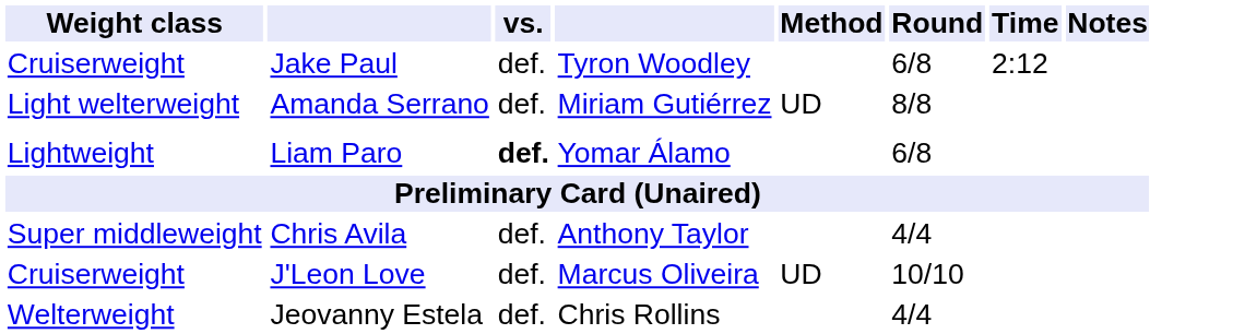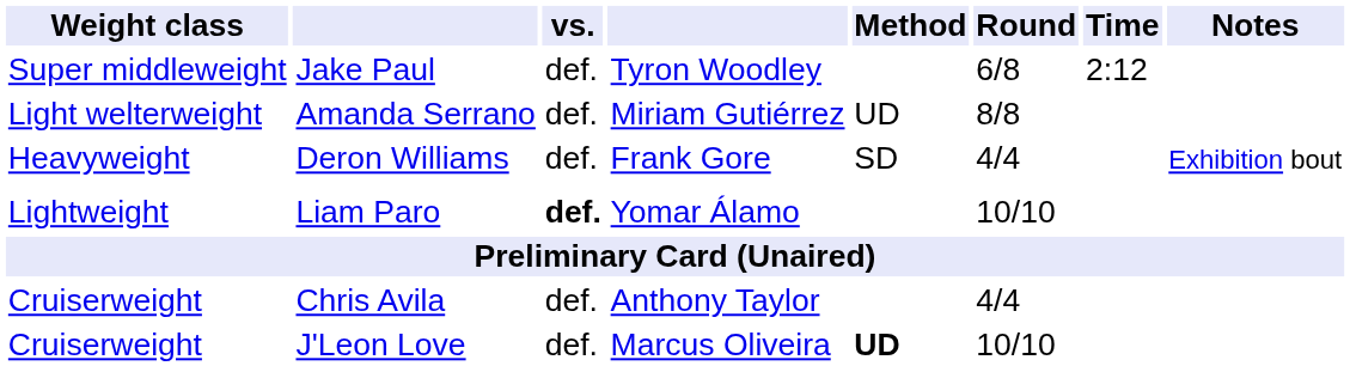Jake Paul | Weight class: Cruiserweight -> Super middleweight
+ row: Heavyweight | Deron Williams | def. | Frank Gore | SD | 4/4 | Exhibition bout
Liam Paro | Round: 6/8 -> 10/10
Chris Avila | Weight class: Super middleweight -> Cruiserweight
J'Leon Love | Method: normal -> bold
- row: Welterweight | Jeovanny Estela | def. | Chris Rollins | 4/4
